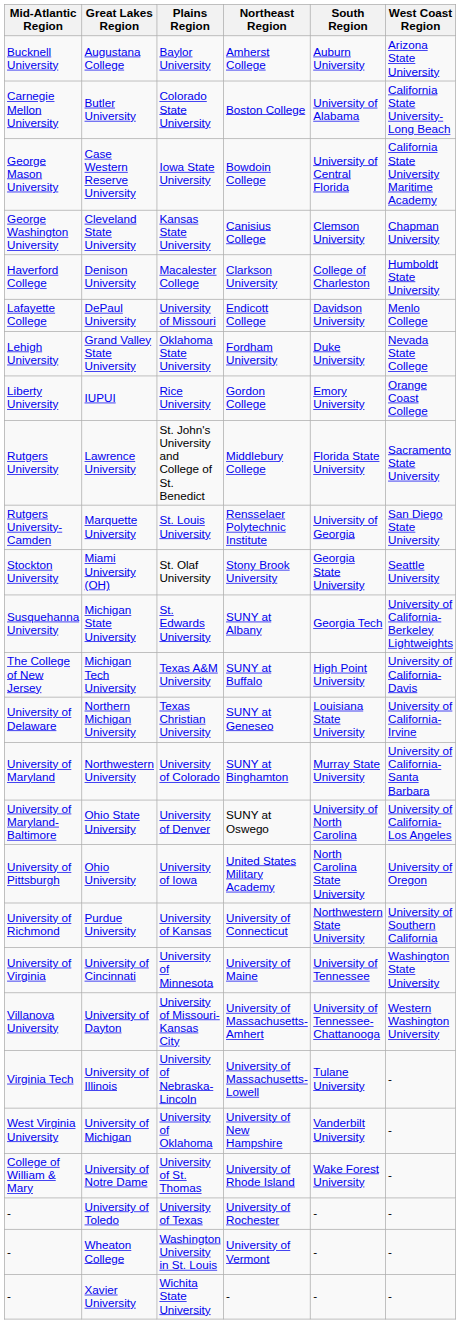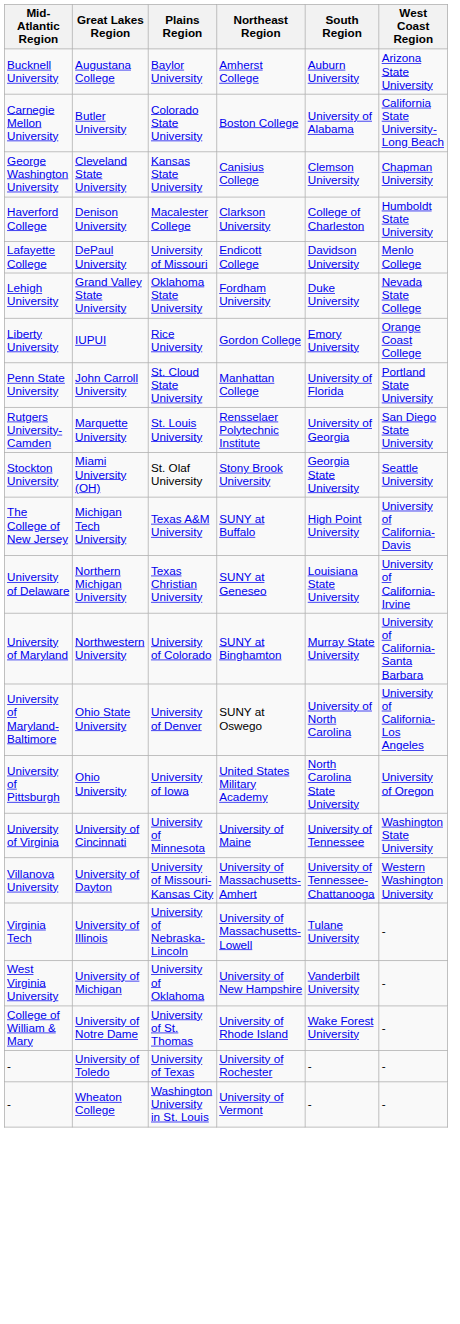- row: George Mason University | Case Western Reserve University | Iowa State University | Bowdoin College | University of Central Florida | California State University Maritime Academy
+ row: Penn State University | John Carroll University | St. Cloud State University | Manhattan College | University of Florida | Portland State University
- row: Rutgers University | Lawrence University | St. John's University and College of St. Benedict | Middlebury College | Florida State University | Sacramento State University
- row: Susquehanna University | Michigan State University | St. Edwards University | SUNY at Albany | Georgia Tech | University of California-Berkeley Lightweights
- row: University of Richmond | Purdue University | University of Kansas | University of Connecticut | Northwestern State University | University of Southern California
- row: - | Xavier University | Wichita State University | - | - | -
